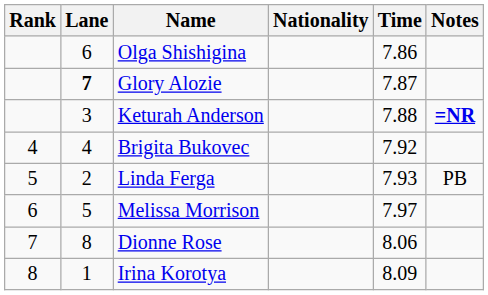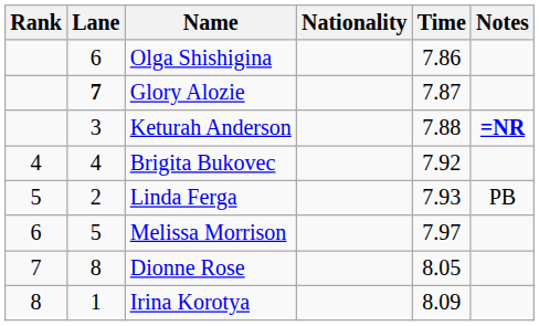Dionne Rose | Time: 8.06 -> 8.05
